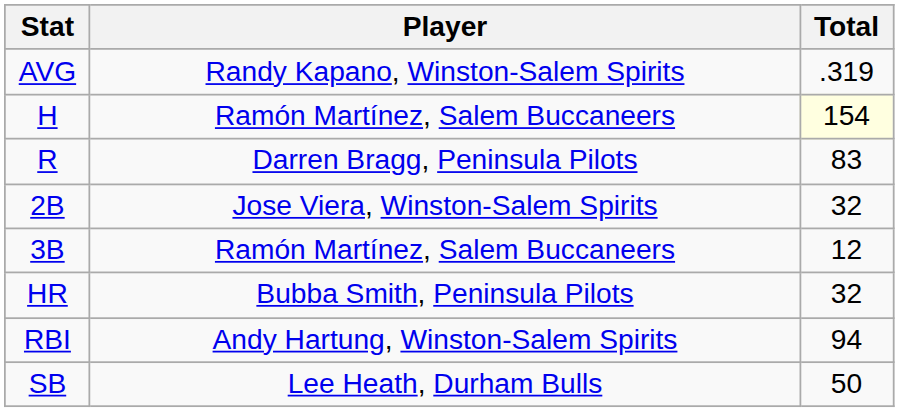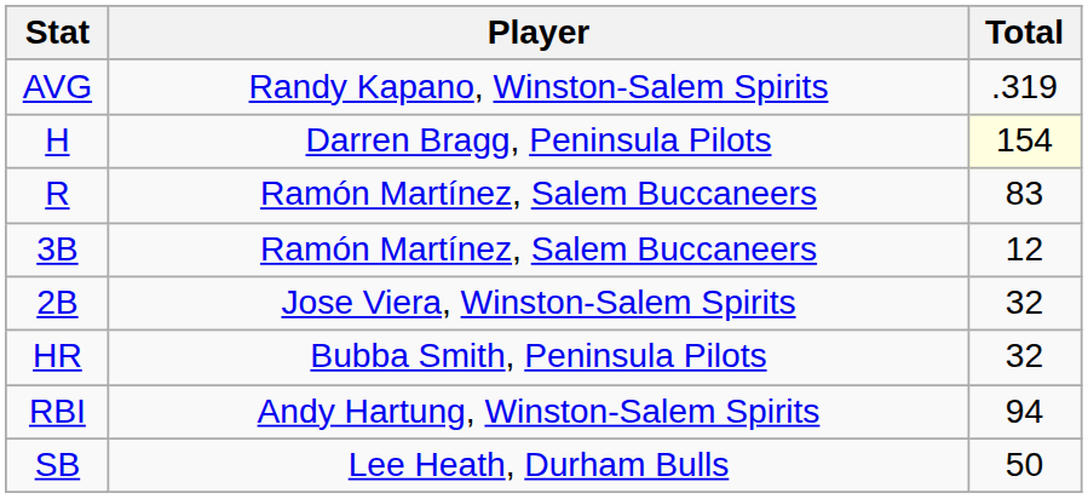H | Player: Ramón Martínez, Salem Buccaneers -> Darren Bragg, Peninsula Pilots
R | Player: Darren Bragg, Peninsula Pilots -> Ramón Martínez, Salem Buccaneers
rows swapped: 2B <-> 3B
